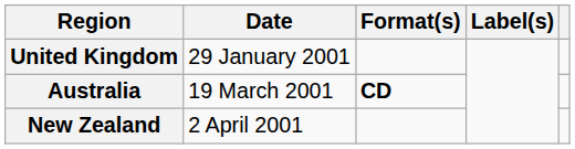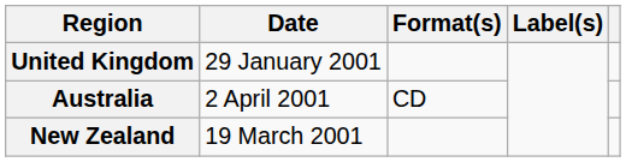Australia | Date: 19 March 2001 -> 2 April 2001
Australia | Format(s): bold -> normal
New Zealand | Date: 2 April 2001 -> 19 March 2001
